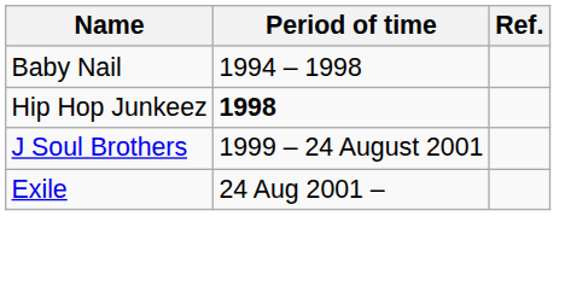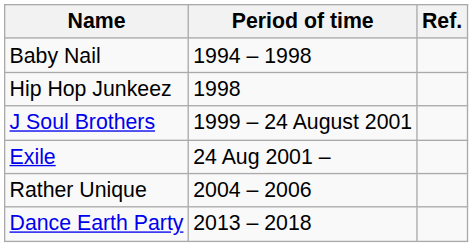Hip Hop Junkeez | Period of time: bold -> normal
+ row: Rather Unique | 2004 – 2006
+ row: Dance Earth Party | 2013 – 2018
